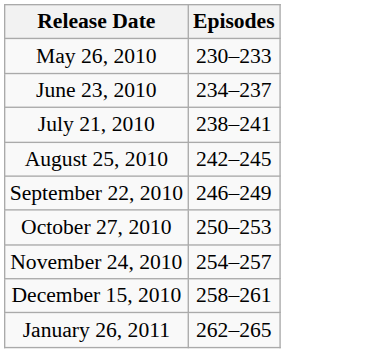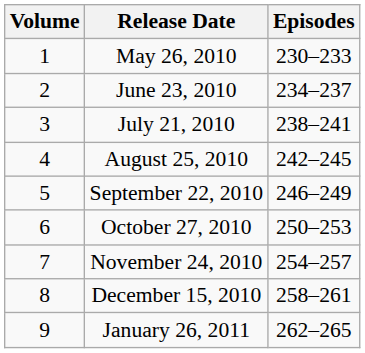+ column: Volume | 1 | 2 | 3 | 4 | 5 | 6 | 7 | 8 | 9
